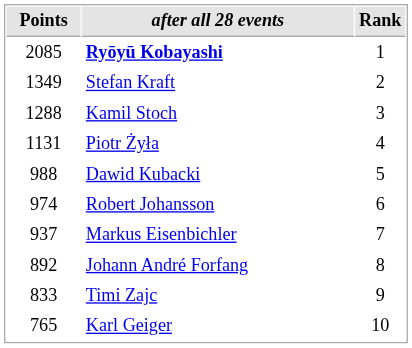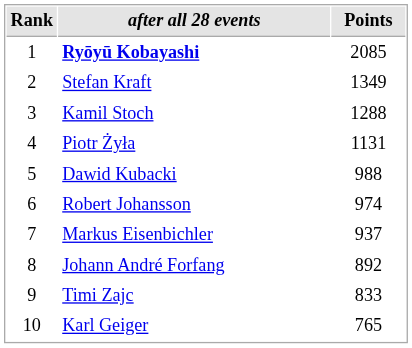columns swapped: Rank <-> Points
